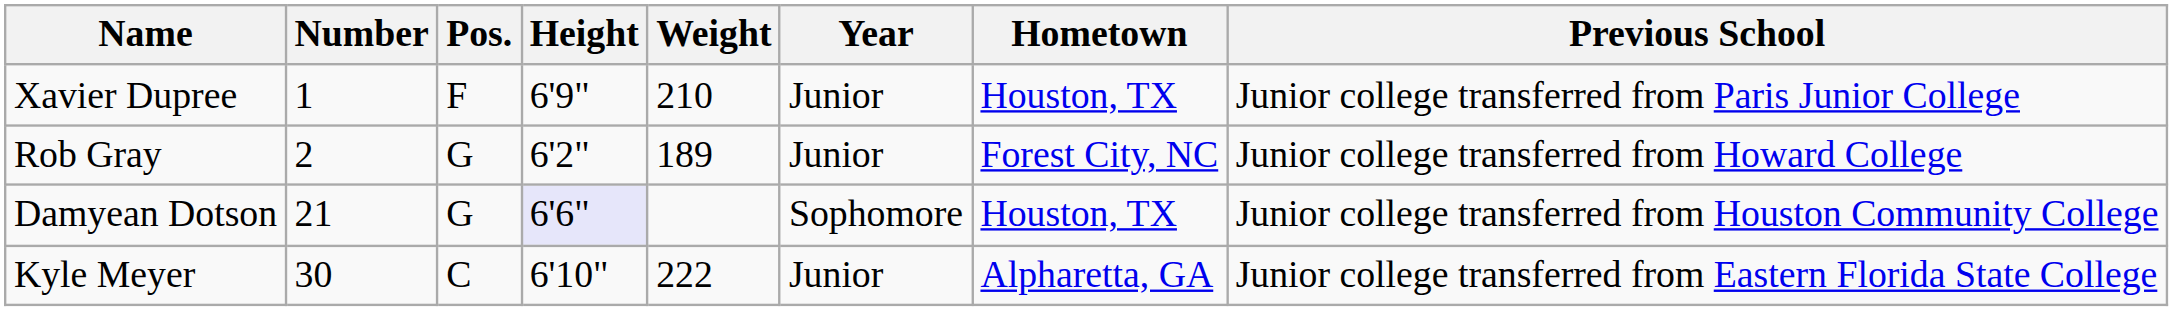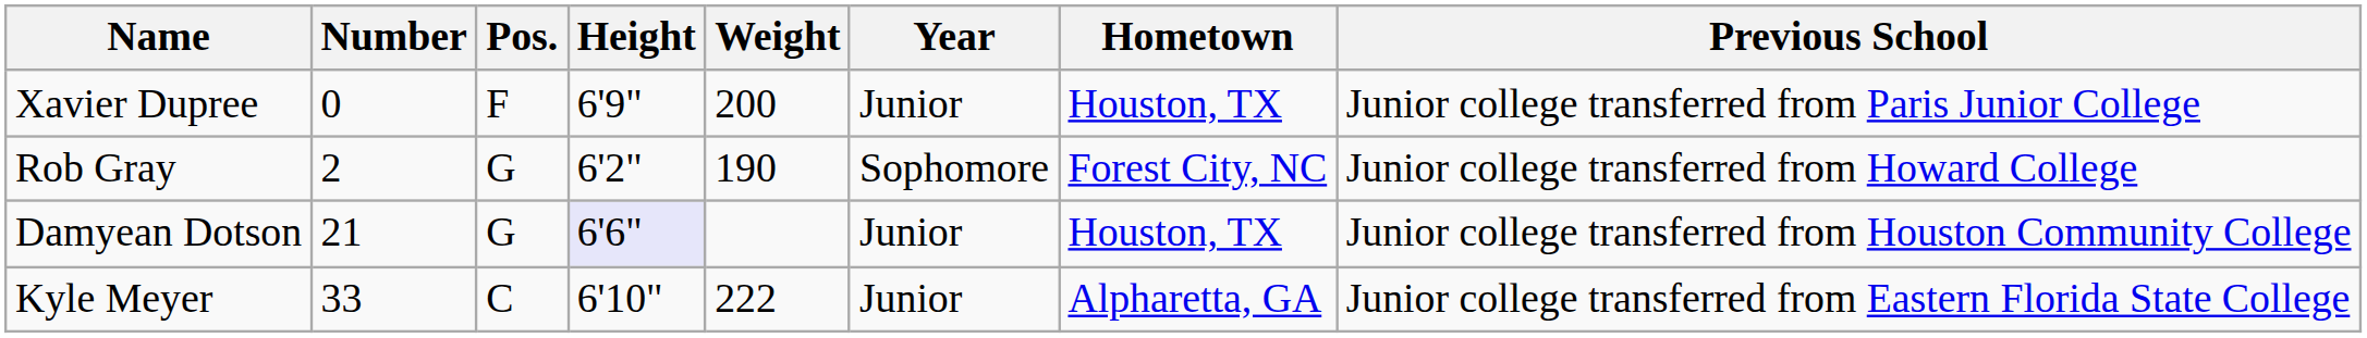Xavier Dupree | Number: 1 -> 0
Xavier Dupree | Weight: 210 -> 200
Rob Gray | Weight: 189 -> 190
Rob Gray | Year: Junior -> Sophomore
Damyean Dotson | Year: Sophomore -> Junior
Kyle Meyer | Number: 30 -> 33
